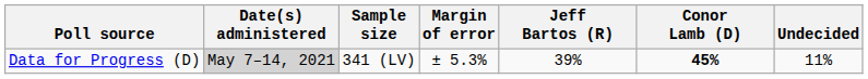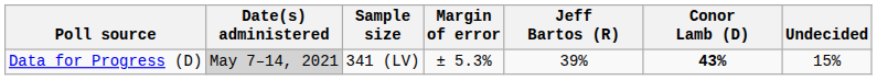Data for Progress (D) | Conor Lamb (D): 45% -> 43%
Data for Progress (D) | Undecided: 11% -> 15%
